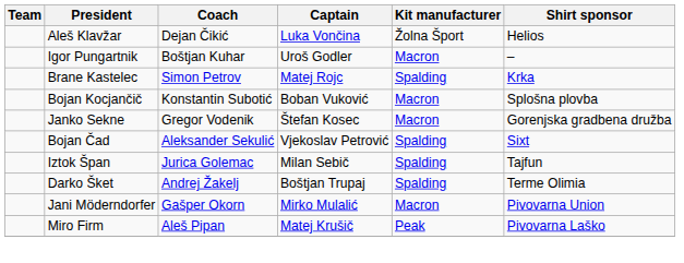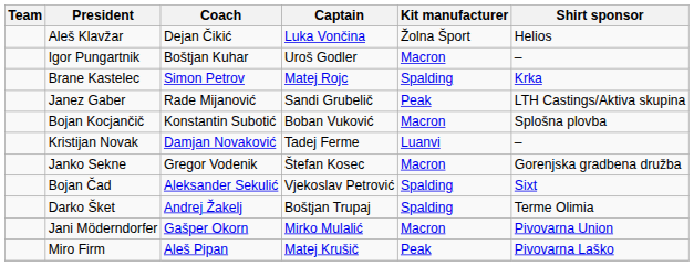+ row: Janez Gaber | Rade Mijanović | Sandi Grubelič | Peak | LTH Castings/Aktiva skupina
+ row: Kristijan Novak | Damjan Novaković | Tadej Ferme | Luanvi | –
- row: Iztok Špan | Jurica Golemac | Milan Sebič | Spalding | Tajfun
